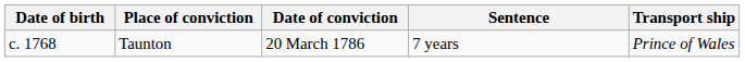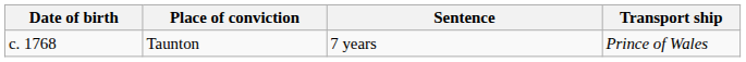- column: Date of conviction | 20 March 1786
